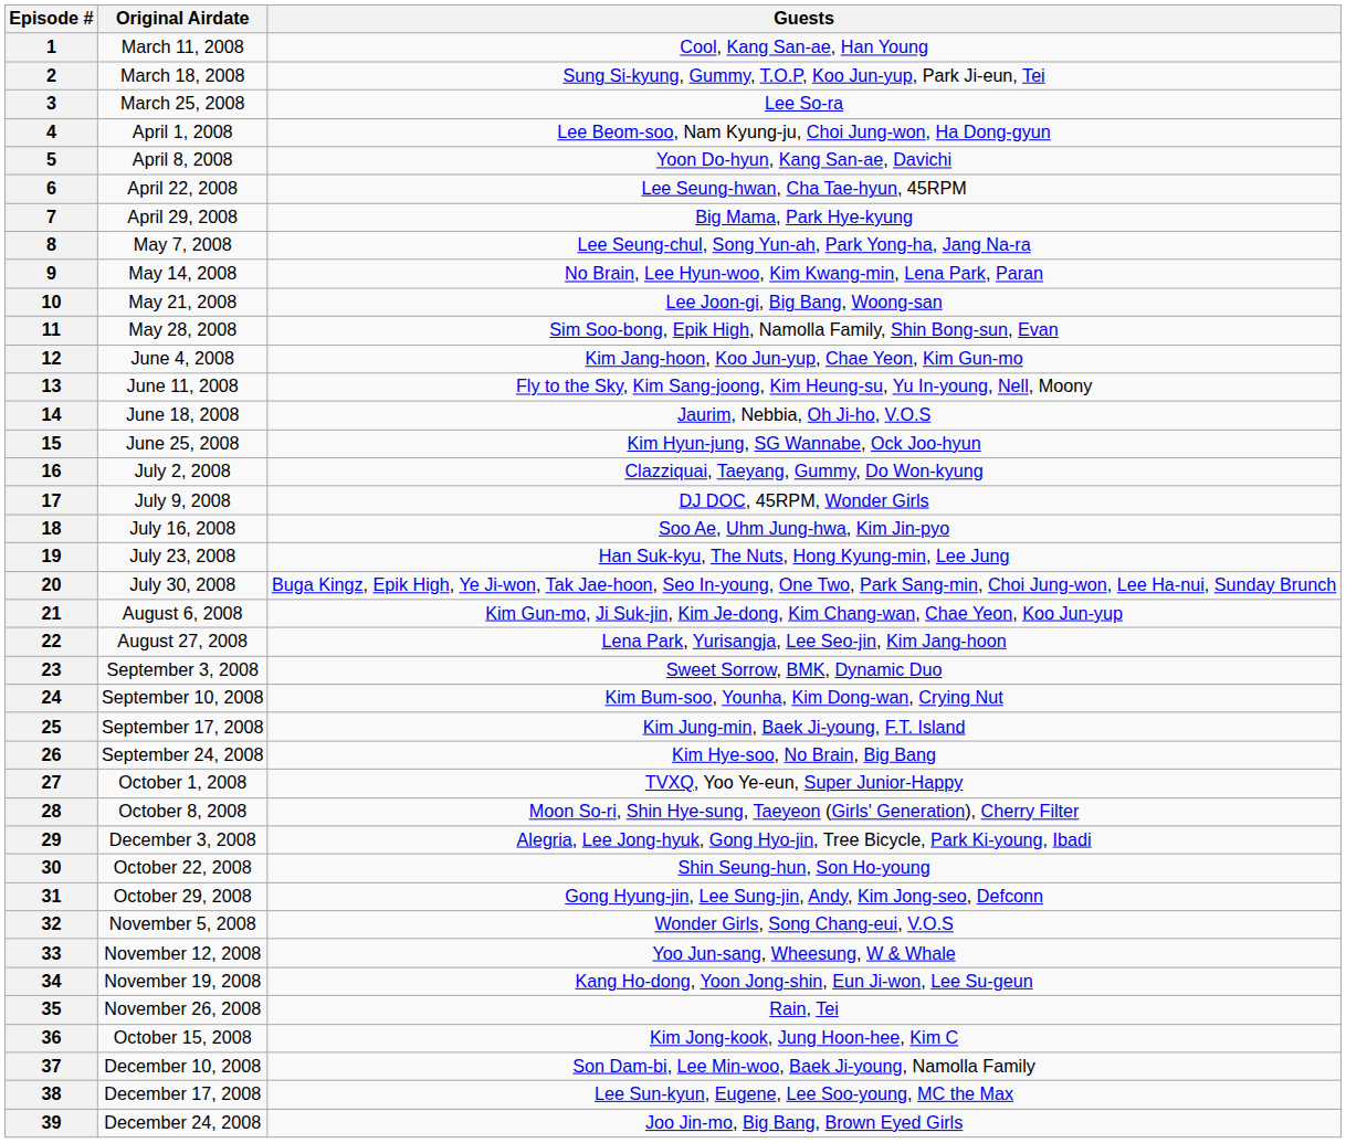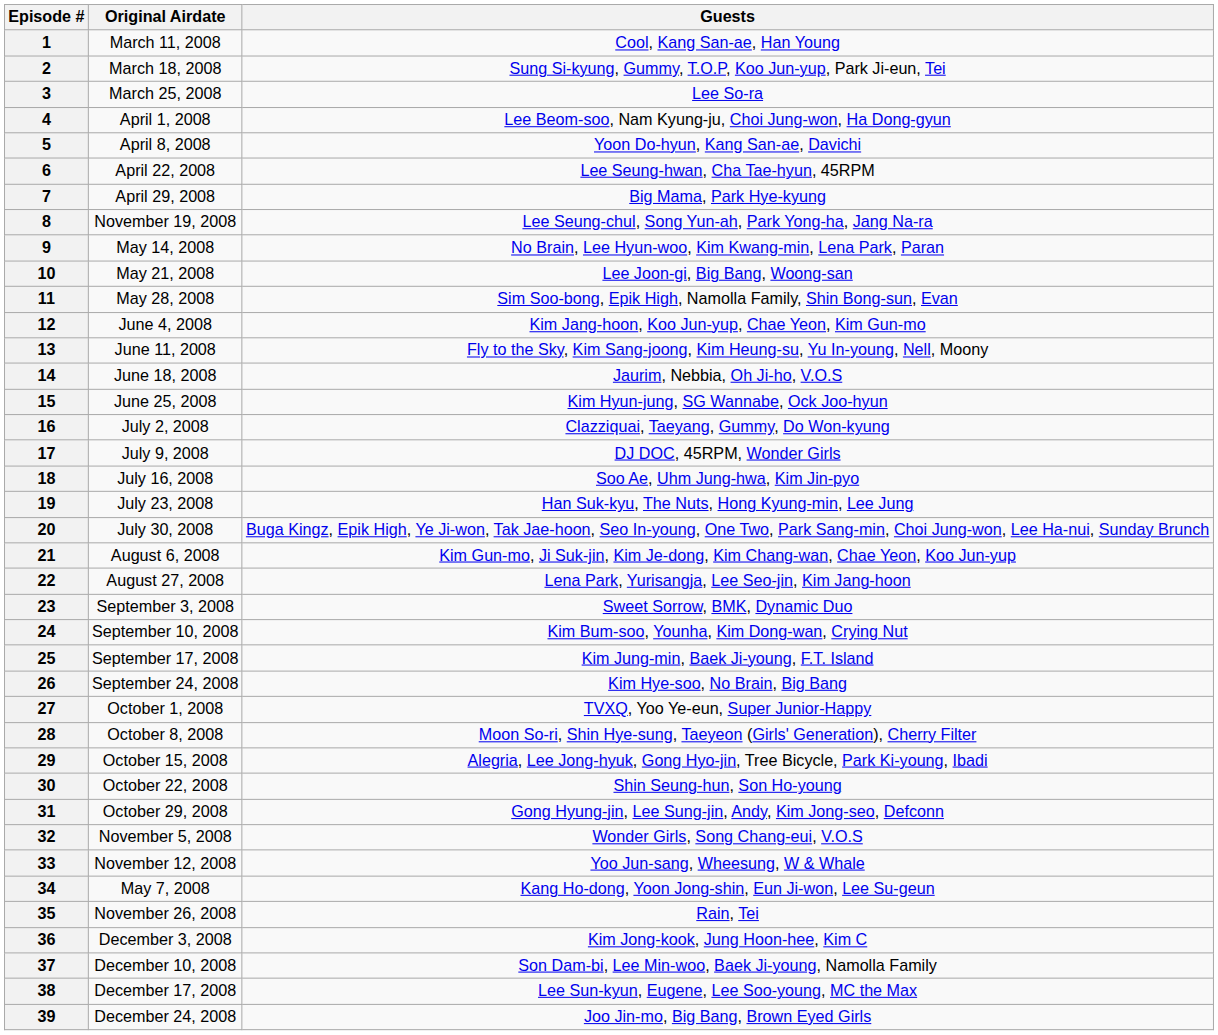8 | Original Airdate: May 7, 2008 -> November 19, 2008
29 | Original Airdate: December 3, 2008 -> October 15, 2008
34 | Original Airdate: November 19, 2008 -> May 7, 2008
36 | Original Airdate: October 15, 2008 -> December 3, 2008
